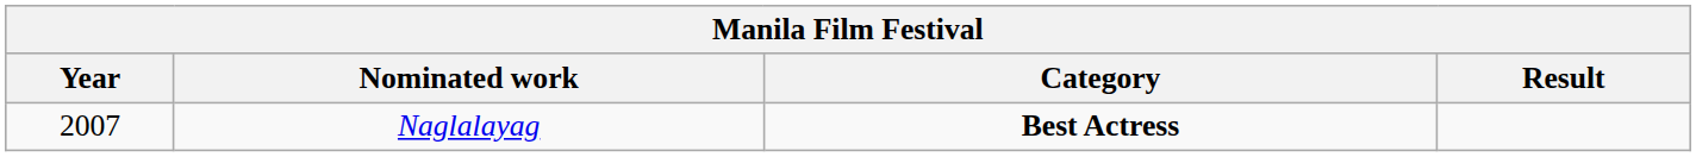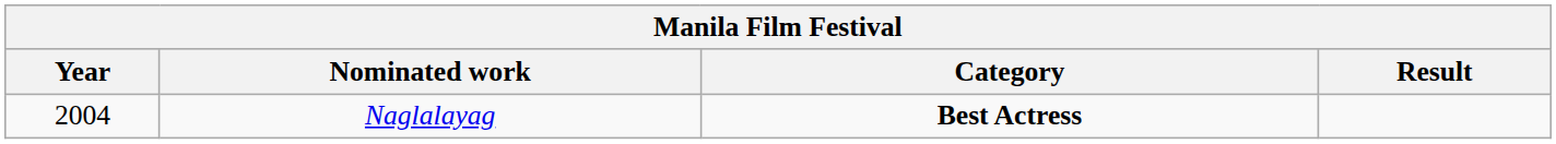Naglalayag | Year: 2007 -> 2004
